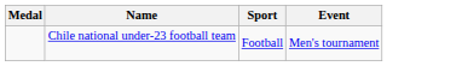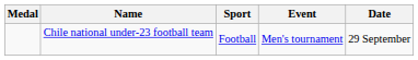+ column: Date | 29 September
